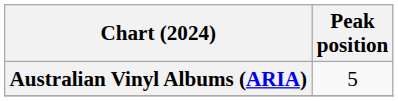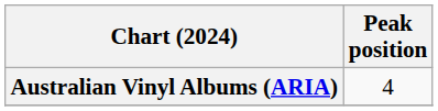Australian Vinyl Albums (ARIA) | Peak position: 5 -> 4
